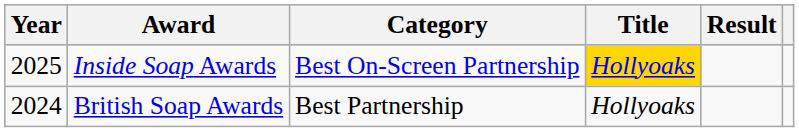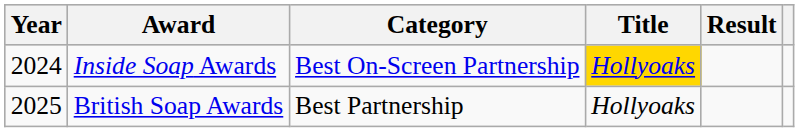Inside Soap Awards | Year: 2025 -> 2024
British Soap Awards | Year: 2024 -> 2025
